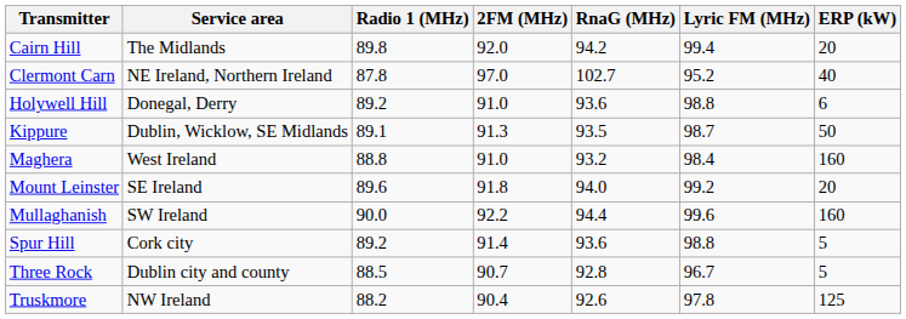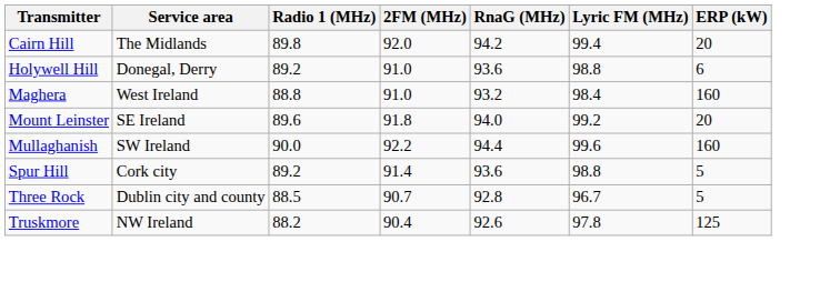- row: Clermont Carn | NE Ireland, Northern Ireland | 87.8 | 97.0 | 102.7 | 95.2 | 40
- row: Kippure | Dublin, Wicklow, SE Midlands | 89.1 | 91.3 | 93.5 | 98.7 | 50
